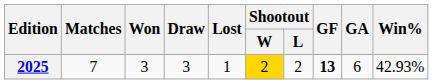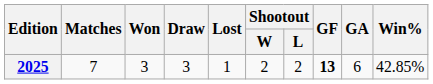2025 | Shootout / W: gold background -> no background
2025 | Win%: 42.93% -> 42.85%
